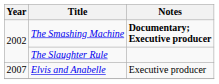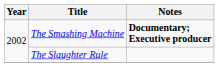- row: 2007 | Elvis and Anabelle | Executive producer
